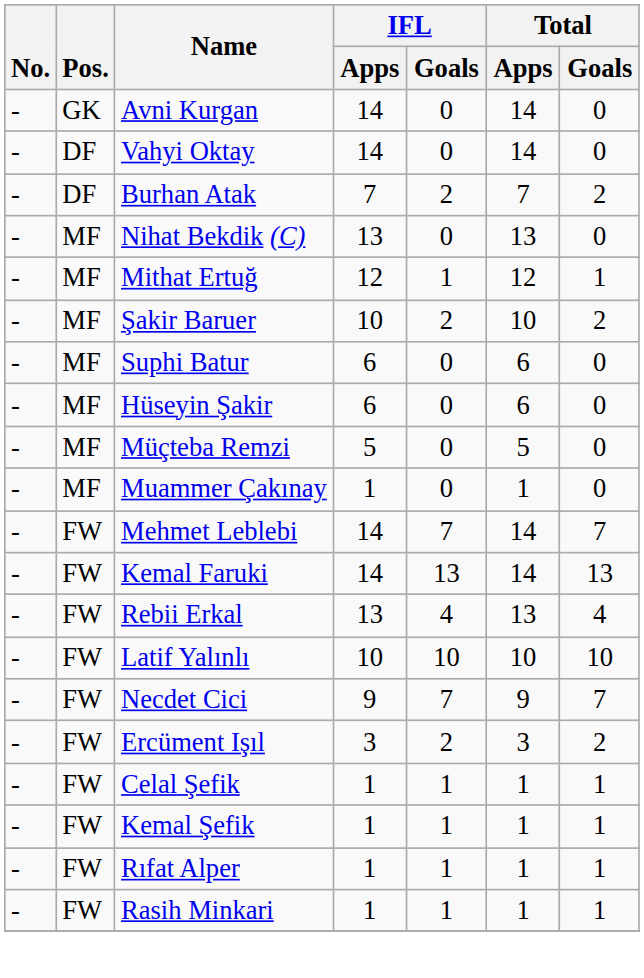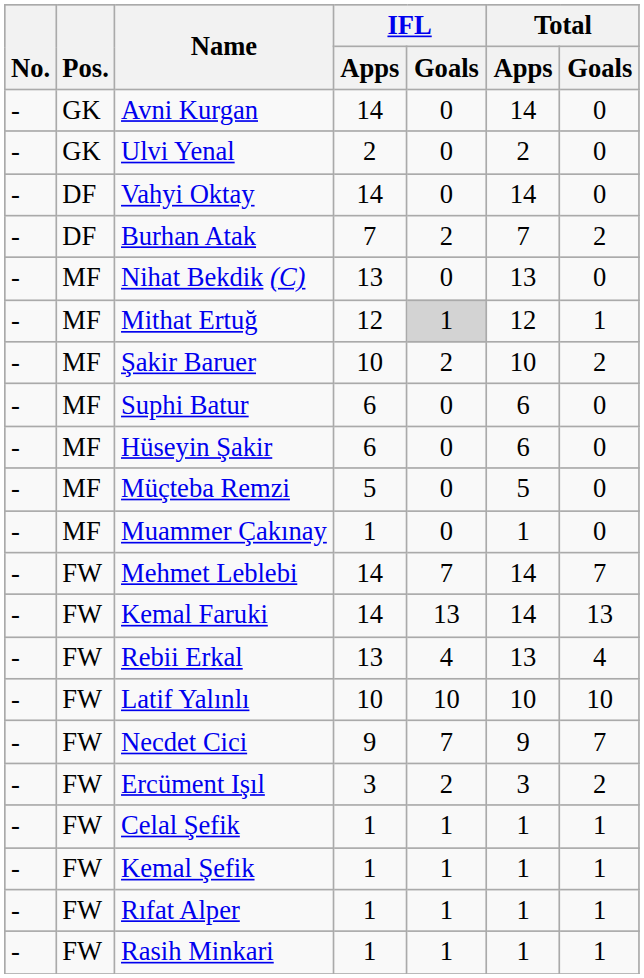+ row: - | GK | Ulvi Yenal | 2 | 0 | 2 | 0
Mithat Ertuğ | IFL / Goals: no background -> lightgrey background
